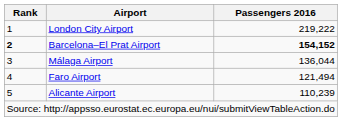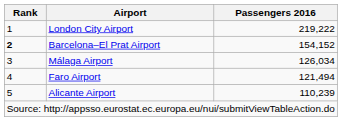Barcelona–El Prat Airport | Passengers 2016: bold -> normal
Málaga Airport | Passengers 2016: 136,044 -> 126,034
